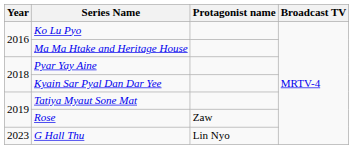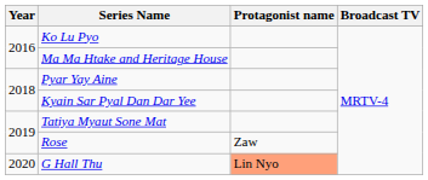G Hall Thu | Year: 2023 -> 2020
G Hall Thu | Protagonist name: no background -> lightsalmon background
